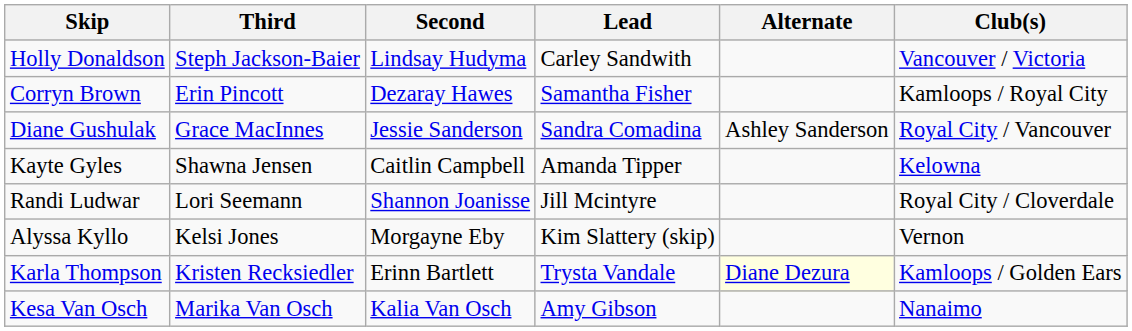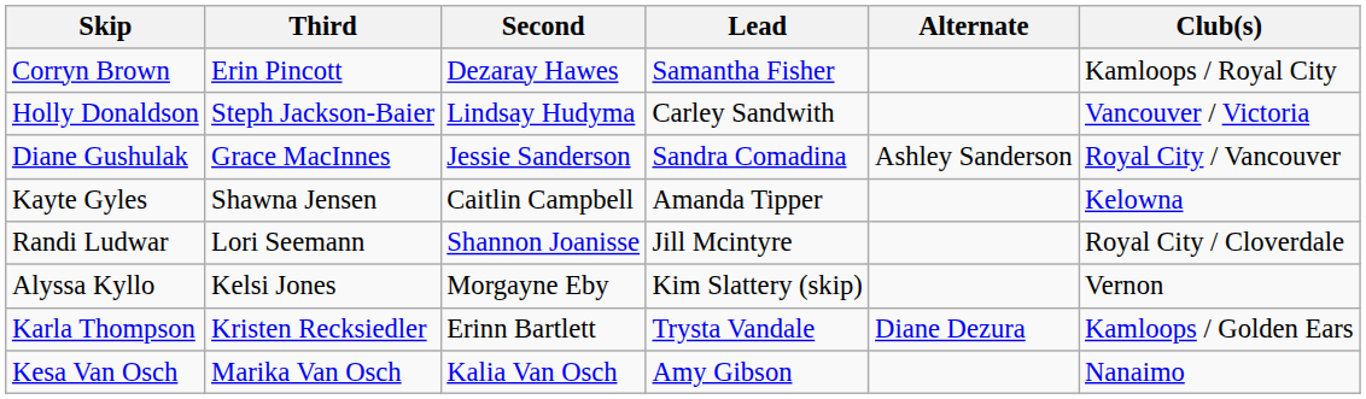rows swapped: Corryn Brown <-> Holly Donaldson
Karla Thompson | Alternate: lightyellow background -> no background
